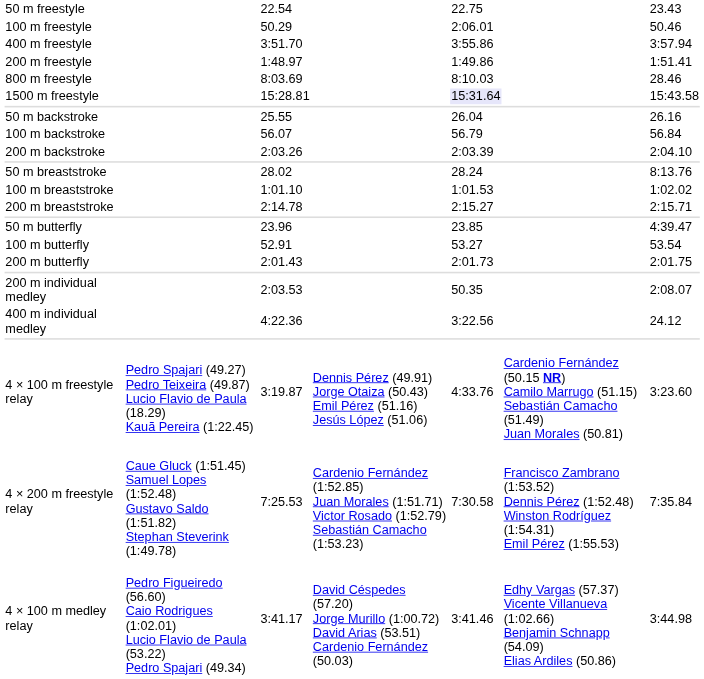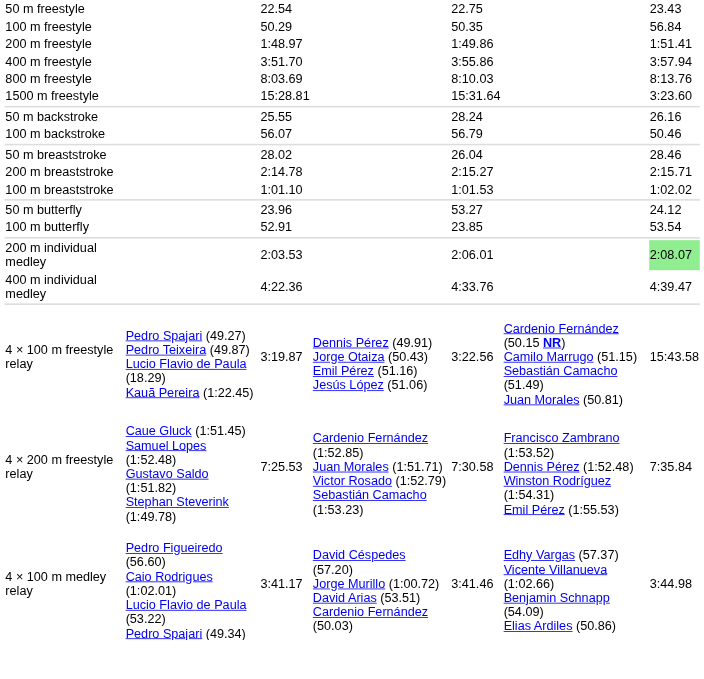100 m freestyle | column 5: 2:06.01 -> 50.35
100 m freestyle | column 7: 50.46 -> 56.84
rows swapped: 200 m freestyle <-> 400 m freestyle
800 m freestyle | column 7: 28.46 -> 8:13.76
1500 m freestyle | column 5: lavender background -> no background
1500 m freestyle | column 7: 15:43.58 -> 3:23.60
50 m backstroke | column 5: 26.04 -> 28.24
100 m backstroke | column 7: 56.84 -> 50.46
- row: 200 m backstroke | 2:03.26 | 2:03.39 | 2:04.10
50 m breaststroke | column 5: 28.24 -> 26.04
50 m breaststroke | column 7: 8:13.76 -> 28.46
rows swapped: 100 m breaststroke <-> 200 m breaststroke
50 m butterfly | column 5: 23.85 -> 53.27
50 m butterfly | column 7: 4:39.47 -> 24.12
100 m butterfly | column 5: 53.27 -> 23.85
- row: 200 m butterfly | 2:01.43 | 2:01.73 | 2:01.75
200 m individual medley | column 5: 50.35 -> 2:06.01
200 m individual medley | column 7: no background -> lightgreen background
400 m individual medley | column 5: 3:22.56 -> 4:33.76
400 m individual medley | column 7: 24.12 -> 4:39.47
4 × 100 m freestyle relay | column 5: 4:33.76 -> 3:22.56
4 × 100 m freestyle relay | column 7: 3:23.60 -> 15:43.58
